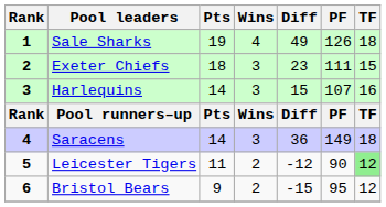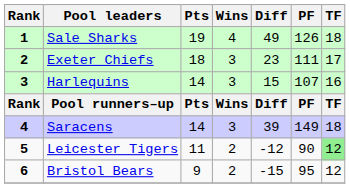Exeter Chiefs | TF: 15 -> 17
Saracens | Diff: 36 -> 39
